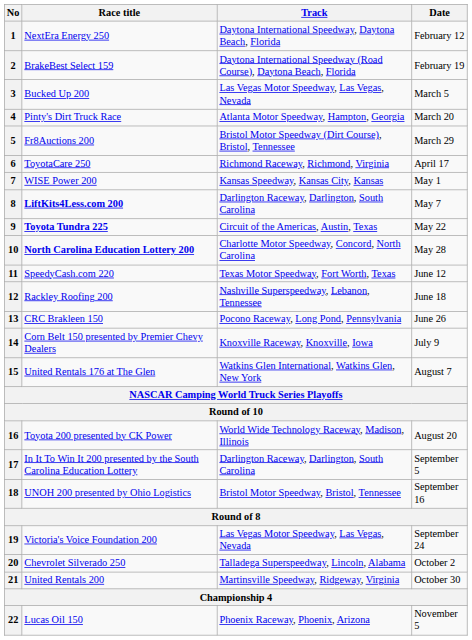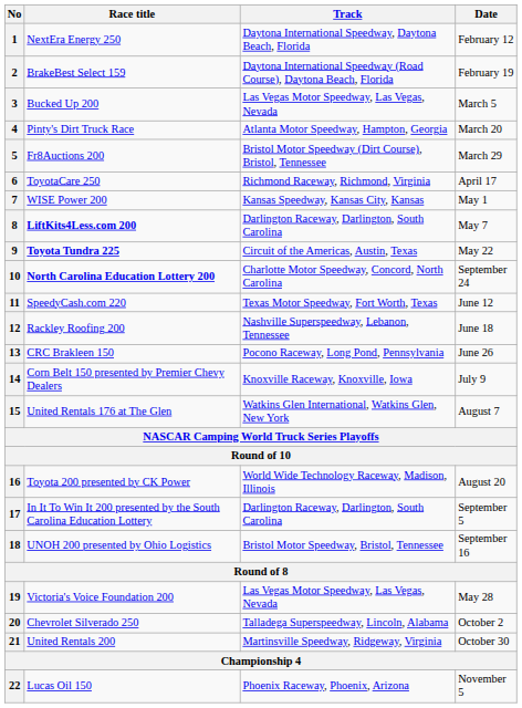10 | Date: May 28 -> September 24
19 | Date: September 24 -> May 28
